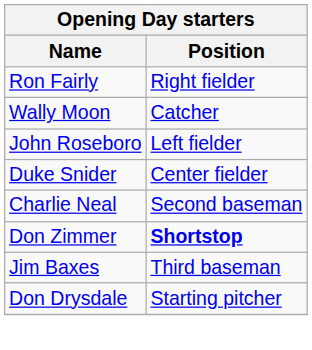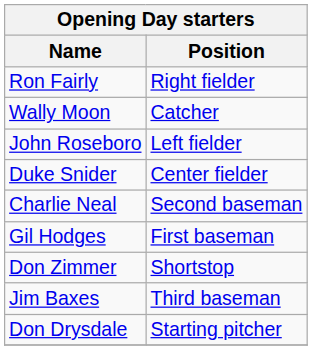+ row: Gil Hodges | First baseman
Don Zimmer | Position: bold -> normal
